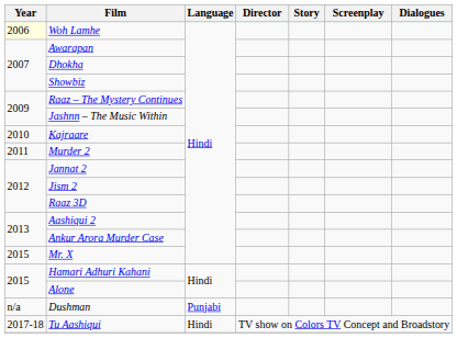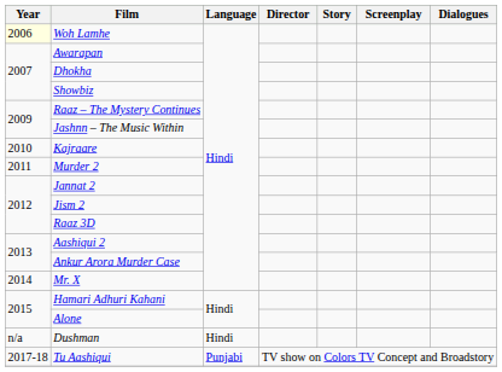Mr. X | Year: 2015 -> 2014
Dushman | Language: Punjabi -> Hindi
Tu Aashiqui | Language: Hindi -> Punjabi
